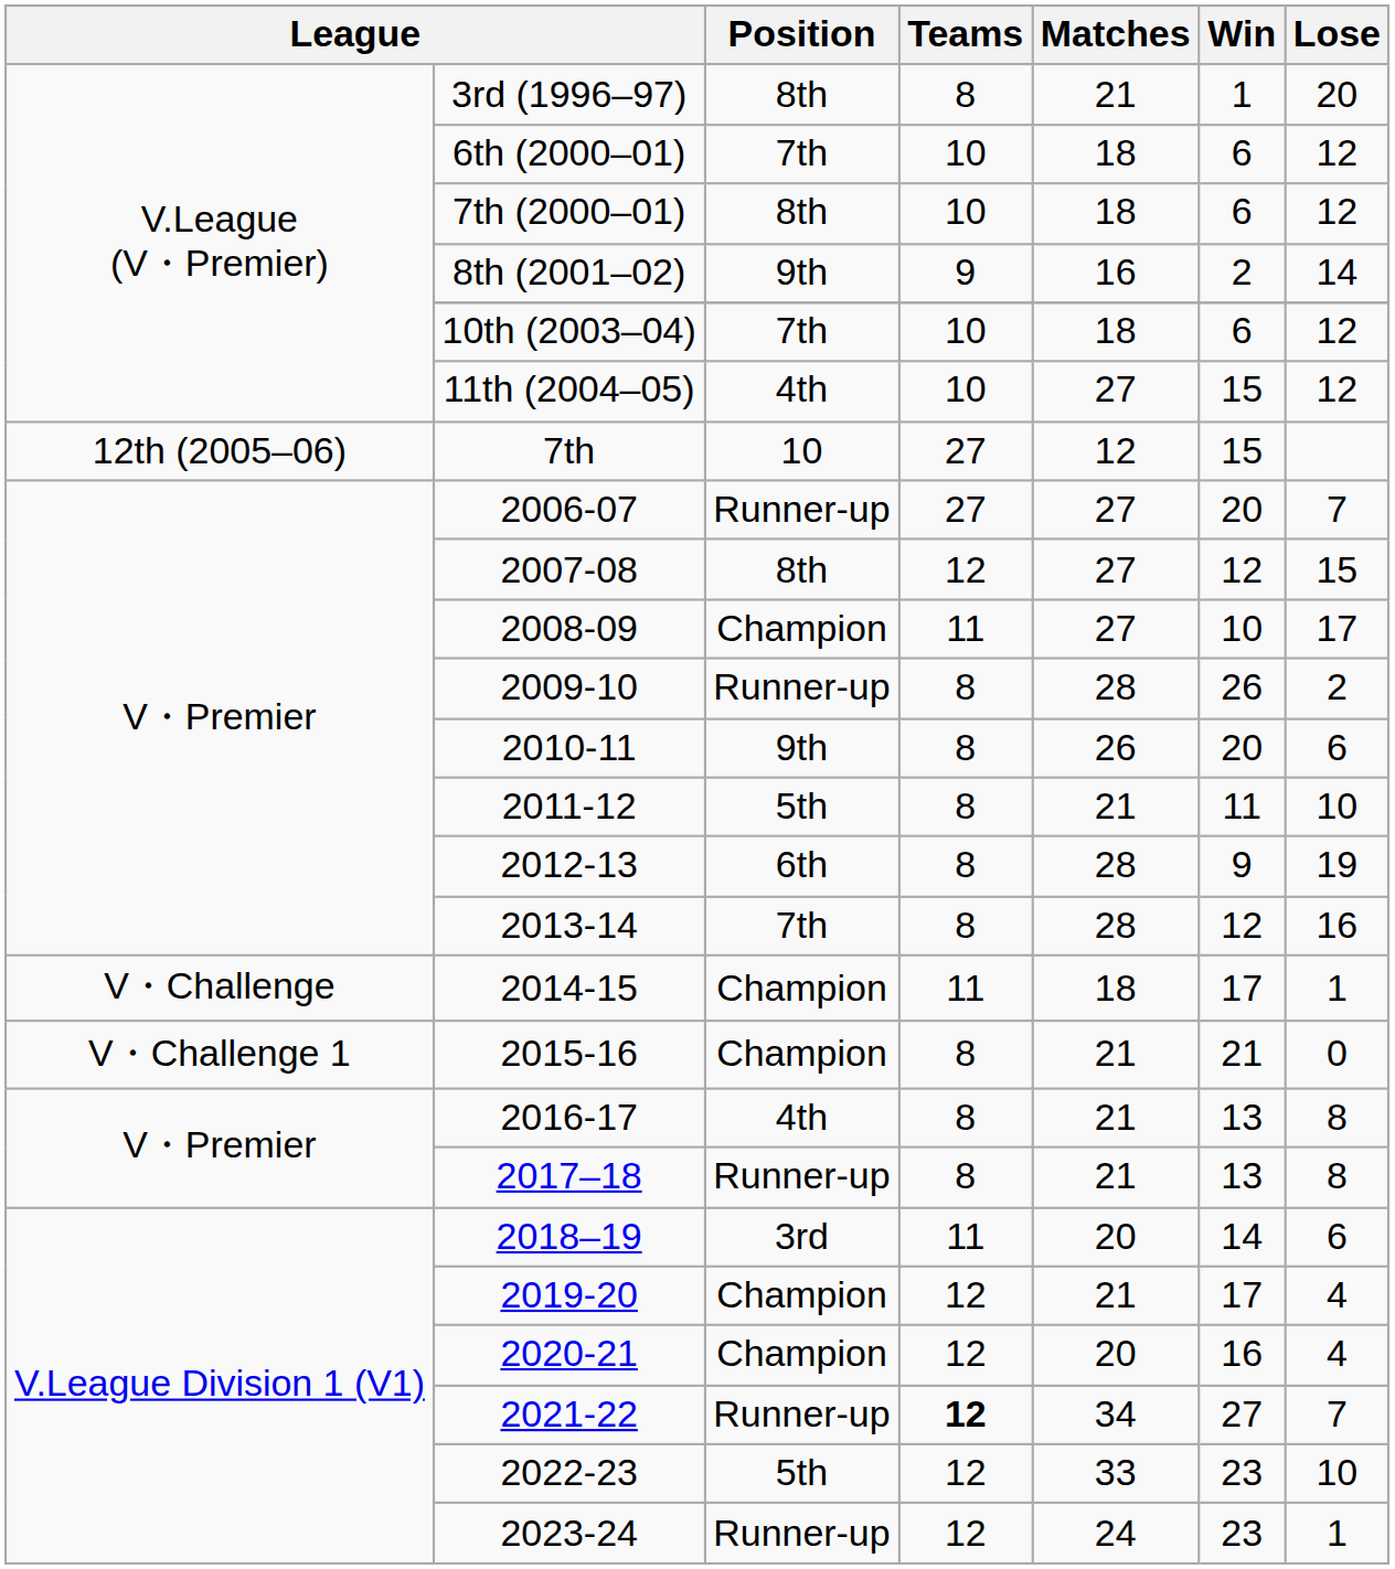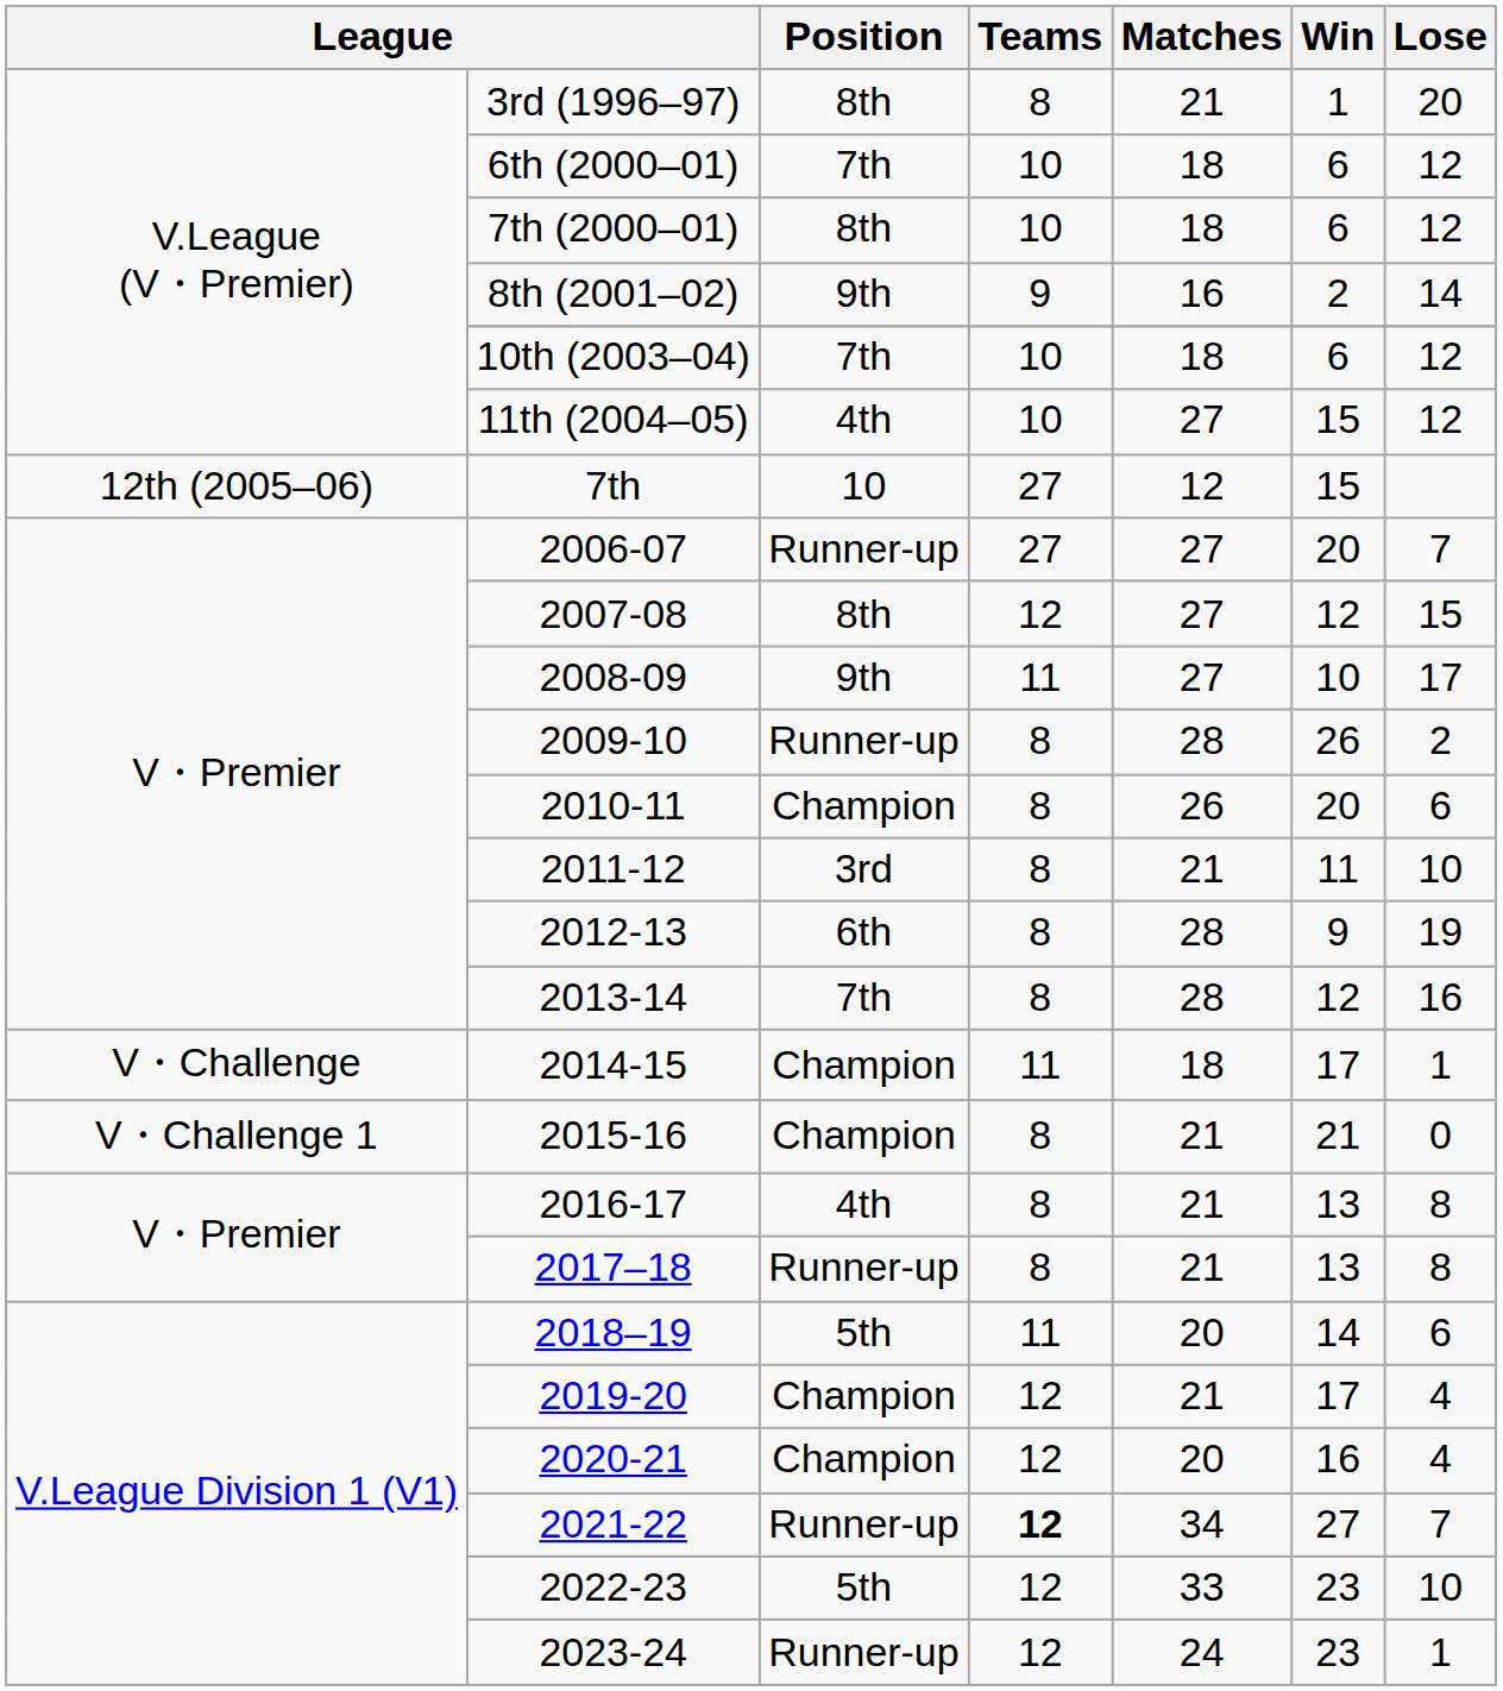2008-09 | Position: Champion -> 9th
2010-11 | Position: 9th -> Champion
2011-12 | Position: 5th -> 3rd
2018–19 | Position: 3rd -> 5th
